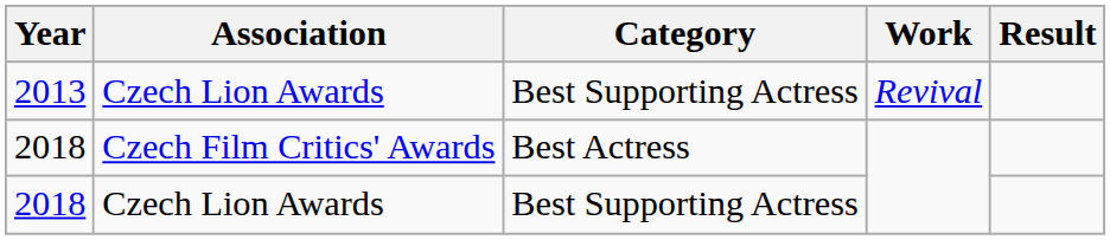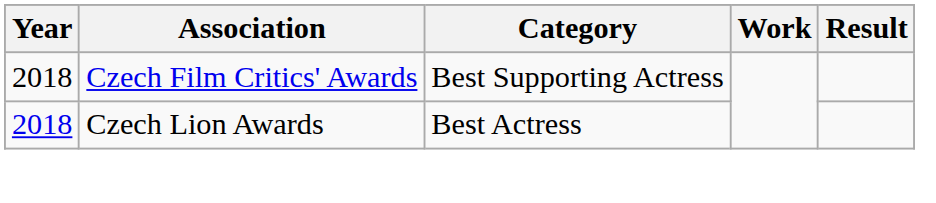- row: 2013 | Czech Lion Awards | Best Supporting Actress | Revival
2018 / Czech Film Critics' Awards | Category: Best Actress -> Best Supporting Actress
2018 / Czech Lion Awards | Category: Best Supporting Actress -> Best Actress
